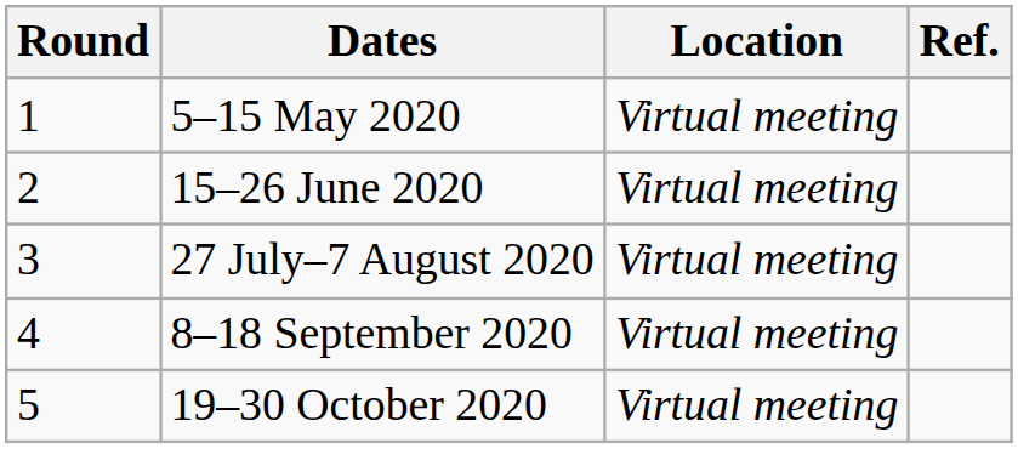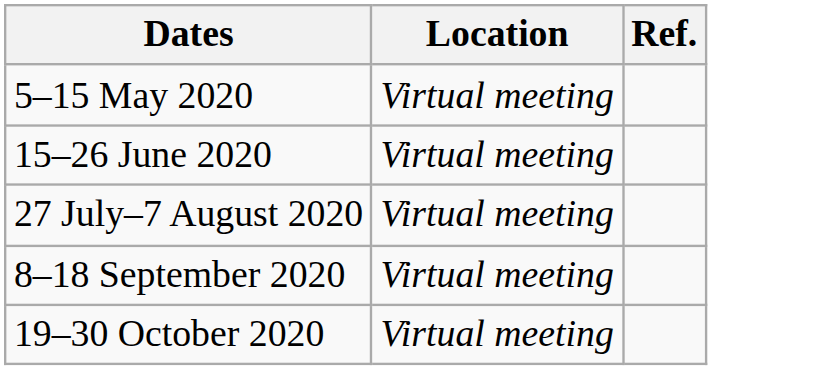- column: Round | 1 | 2 | 3 | 4 | 5
